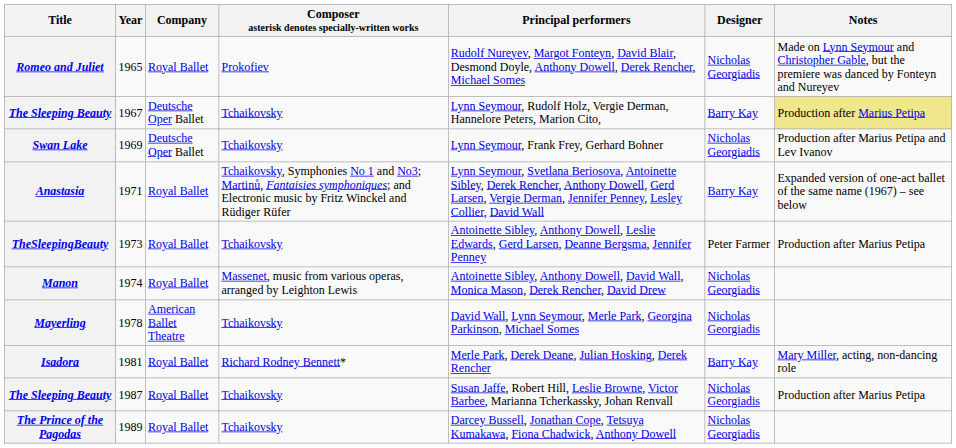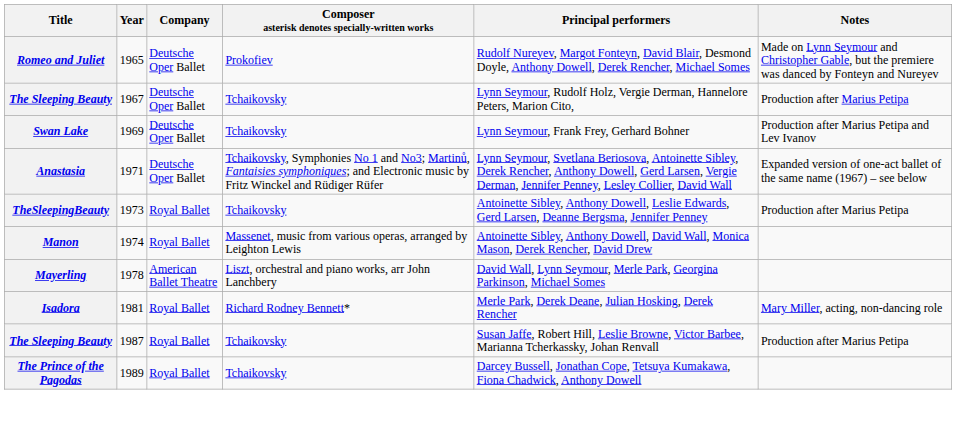- column: Designer | Nicholas Georgiadis | Barry Kay | Nicholas Georgiadis | Barry Kay | Peter Farmer | Nicholas Georgiadis | Nicholas Georgiadis | Barry Kay | Nicholas Georgiadis | Nicholas Georgiadis
Romeo and Juliet | Company: Royal Ballet -> Deutsche Oper Ballet
The Sleeping Beauty / 1967 | Notes: khaki background -> no background
Anastasia | Company: Royal Ballet -> Deutsche Oper Ballet
Mayerling | Composer asterisk denotes specially-written works: Tchaikovsky -> Liszt, orchestral and piano works, arr John Lanchbery
